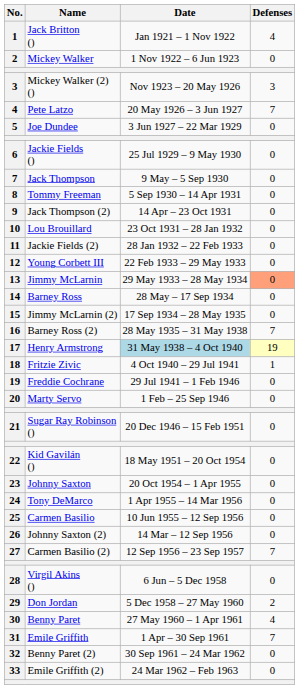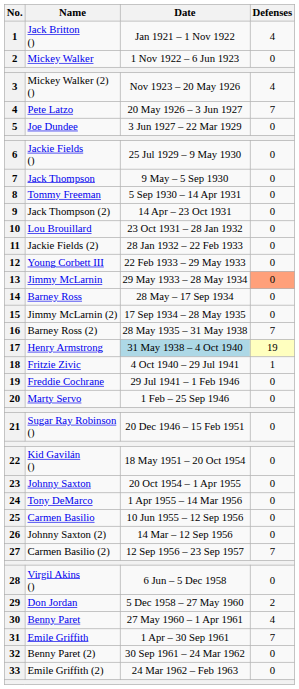Mickey Walker (2) () | Defenses: 3 -> 4
